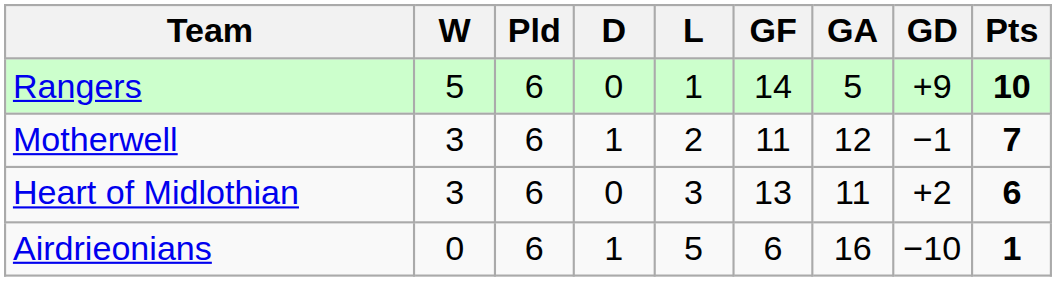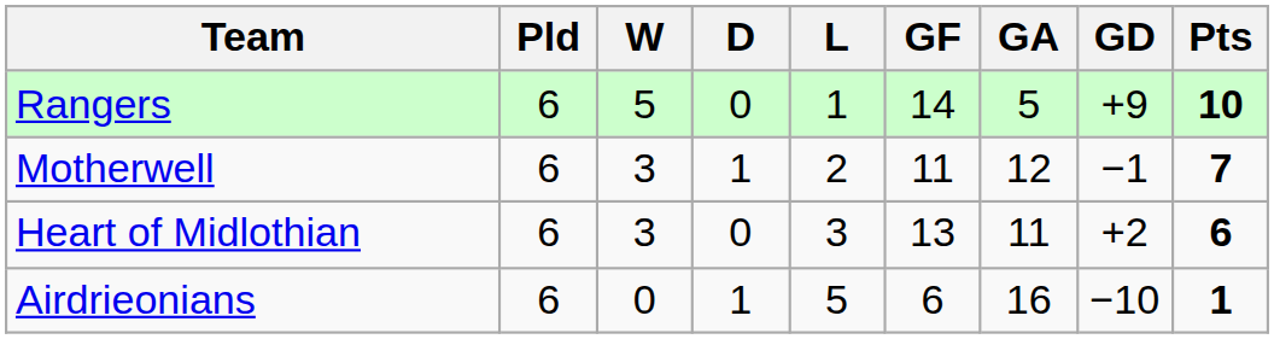columns swapped: Pld <-> W
